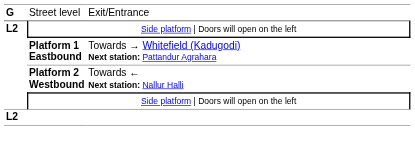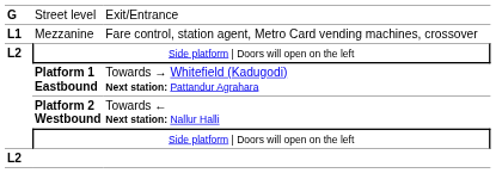+ row: L1 | Mezzanine | Fare control, station agent, Metro Card vending machines, crossover
